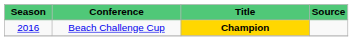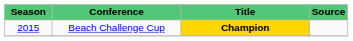Beach Challenge Cup | Season: 2016 -> 2015
